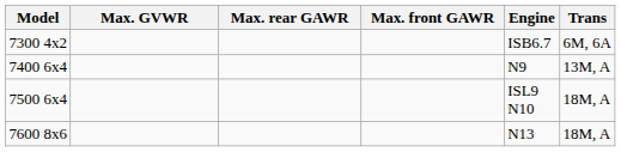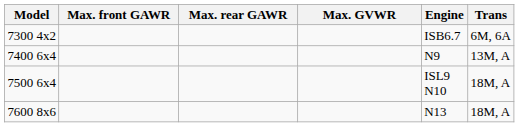columns swapped: Max. front GAWR <-> Max. GVWR
